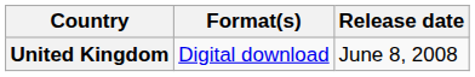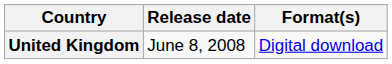columns swapped: Release date <-> Format(s)
